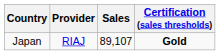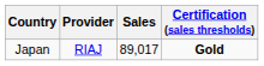Japan | Sales: 89,107 -> 89,017
